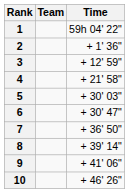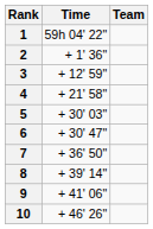columns swapped: Team <-> Time
